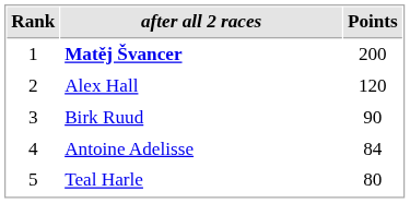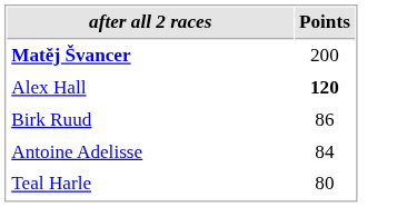- column: Rank | 1 | 2 | 3 | 4 | 5
Alex Hall | Points: normal -> bold
Birk Ruud | Points: 90 -> 86
